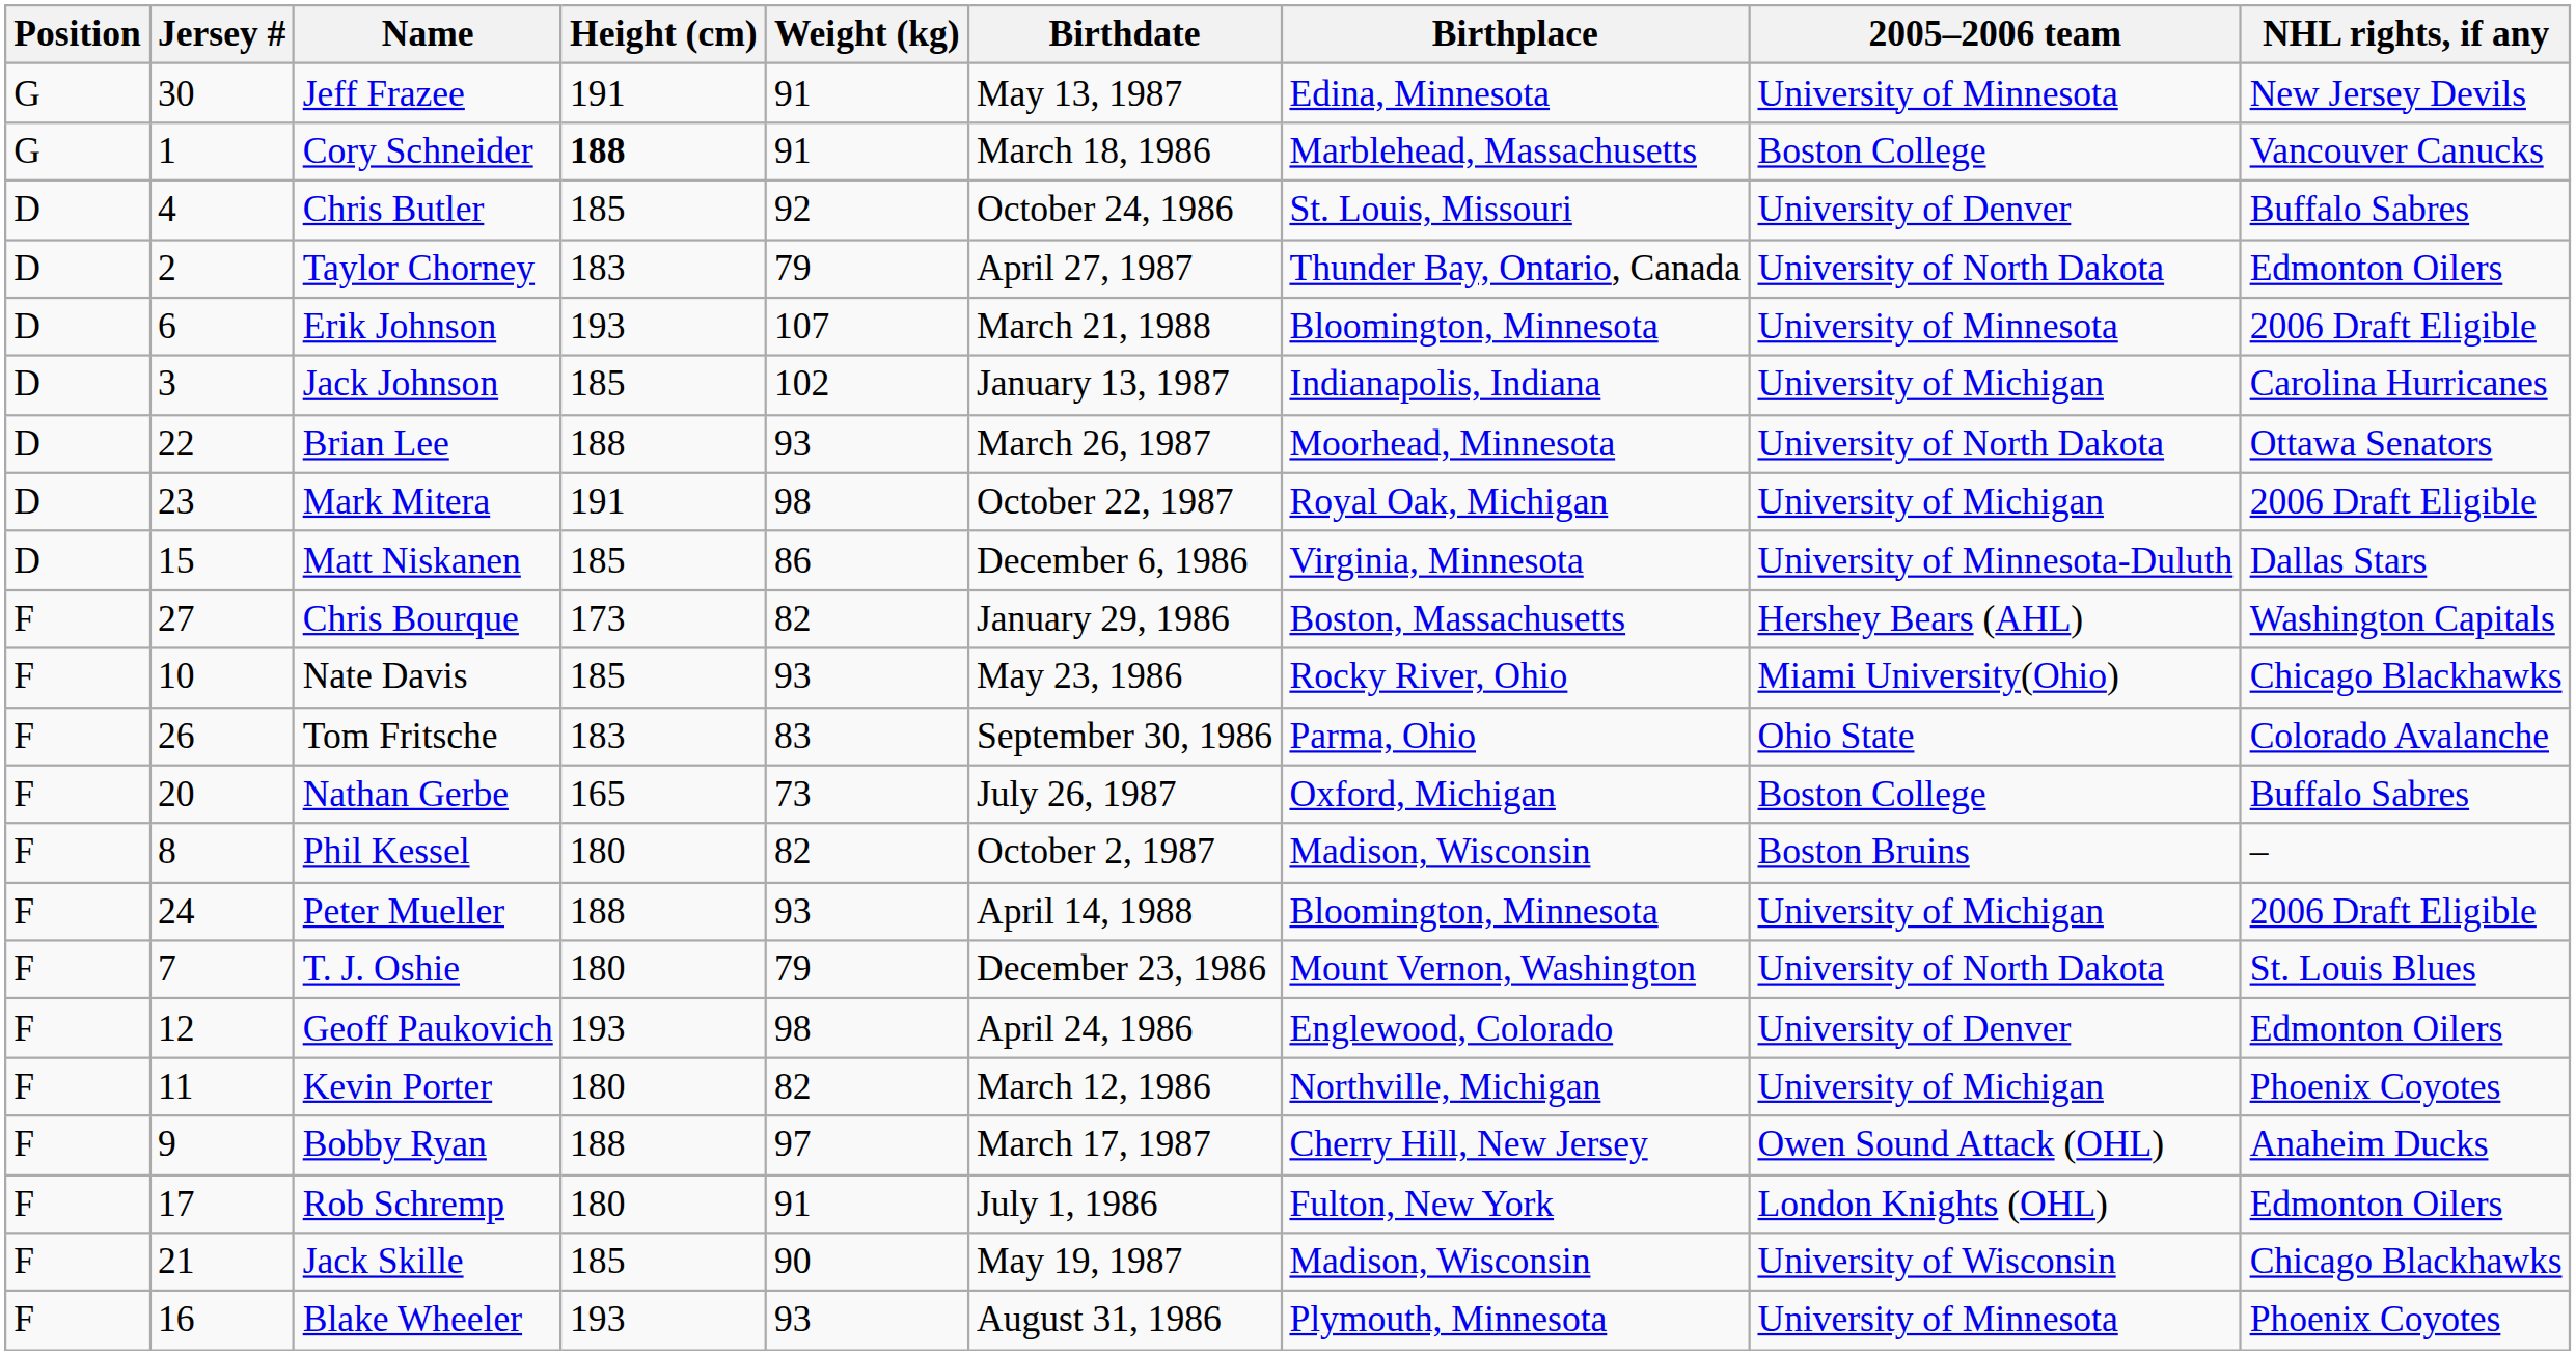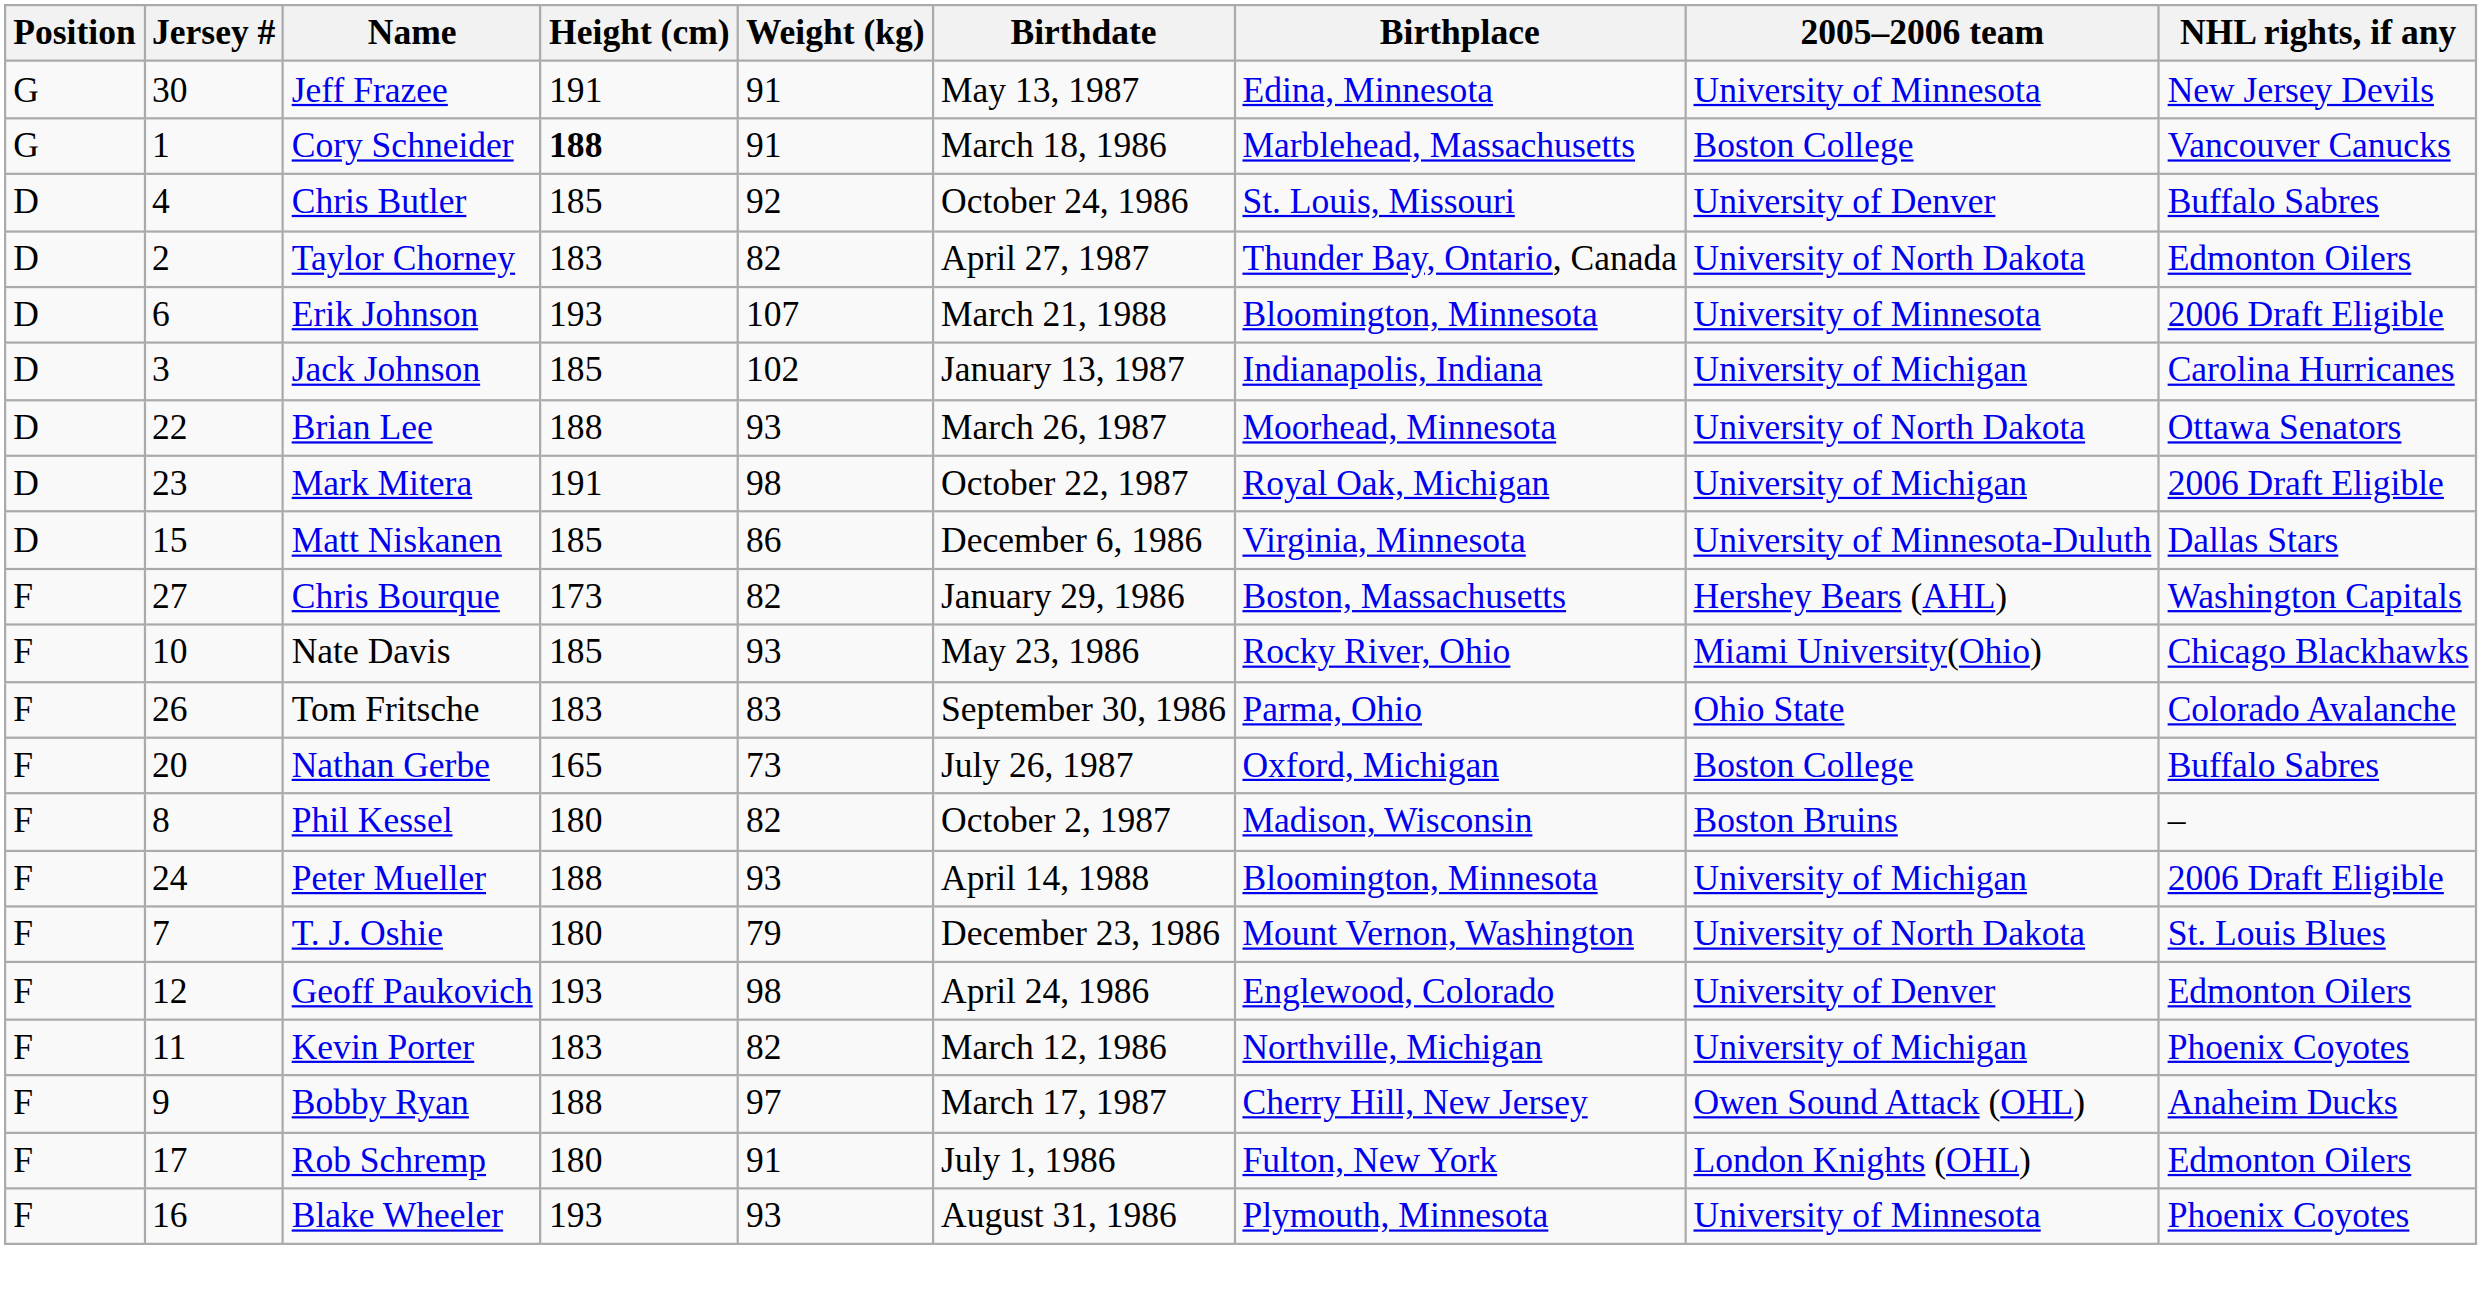Taylor Chorney | Weight (kg): 79 -> 82
Kevin Porter | Height (cm): 180 -> 183
- row: F | 21 | Jack Skille | 185 | 90 | May 19, 1987 | Madison, Wisconsin | University of Wisconsin | Chicago Blackhawks
